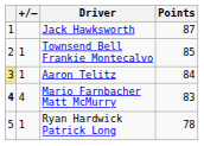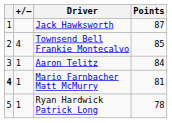Townsend Bell Frankie Montecalvo | +/–: 1 -> 4
Aaron Telitz | column 1: khaki background -> no background
Mario Farnbacher Matt McMurry | +/–: 4 -> 1
Mario Farnbacher Matt McMurry | Points: 83 -> 81
